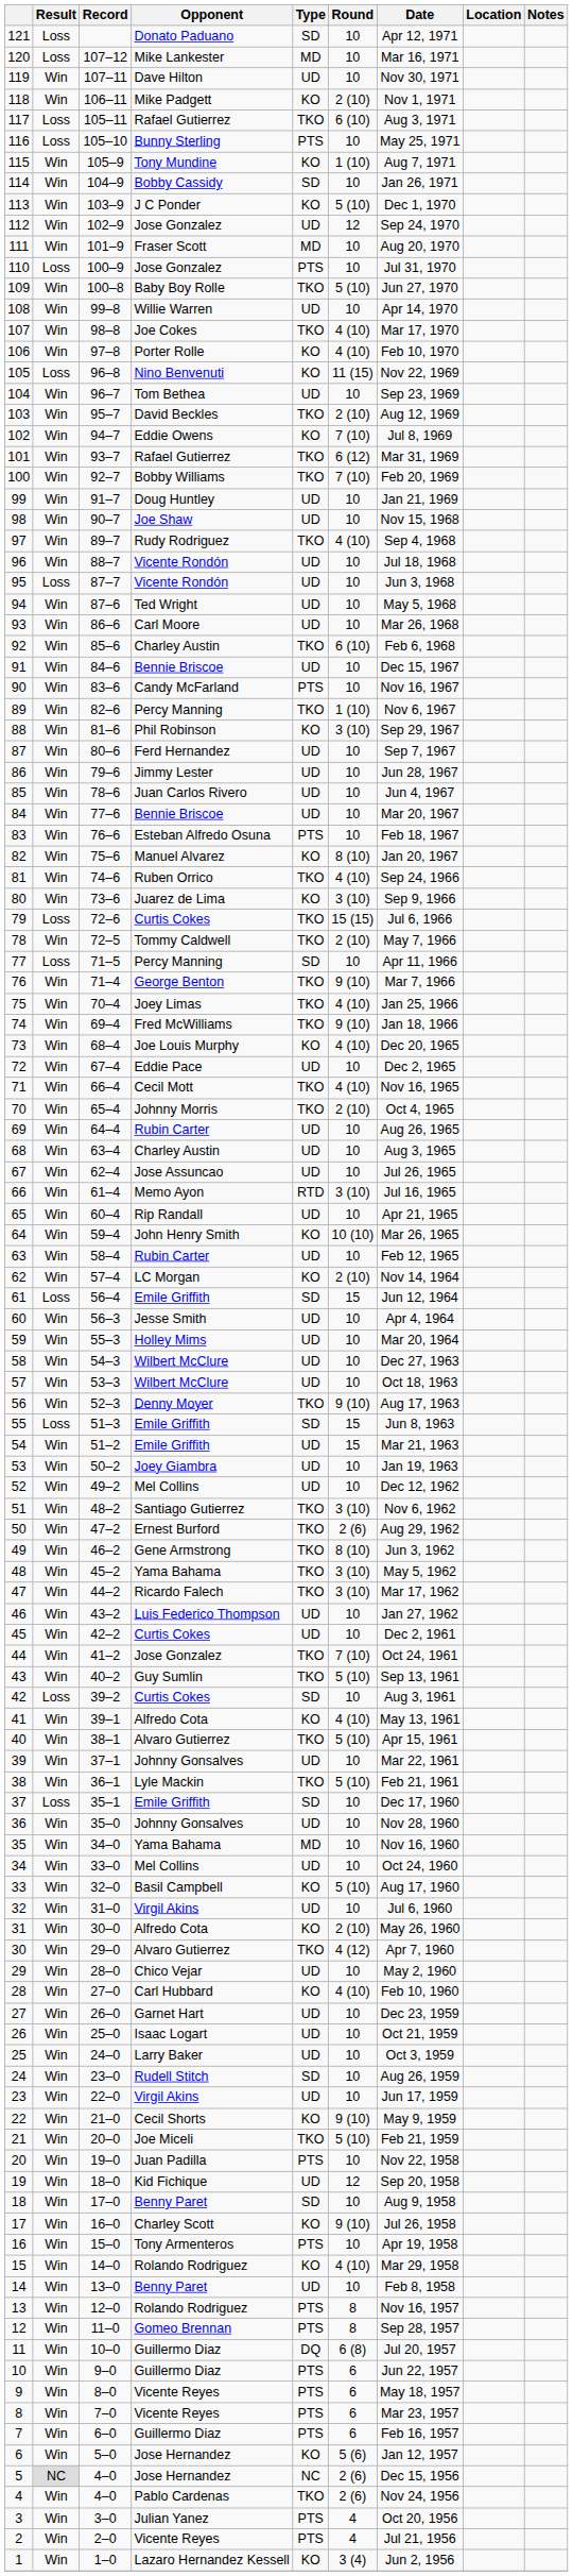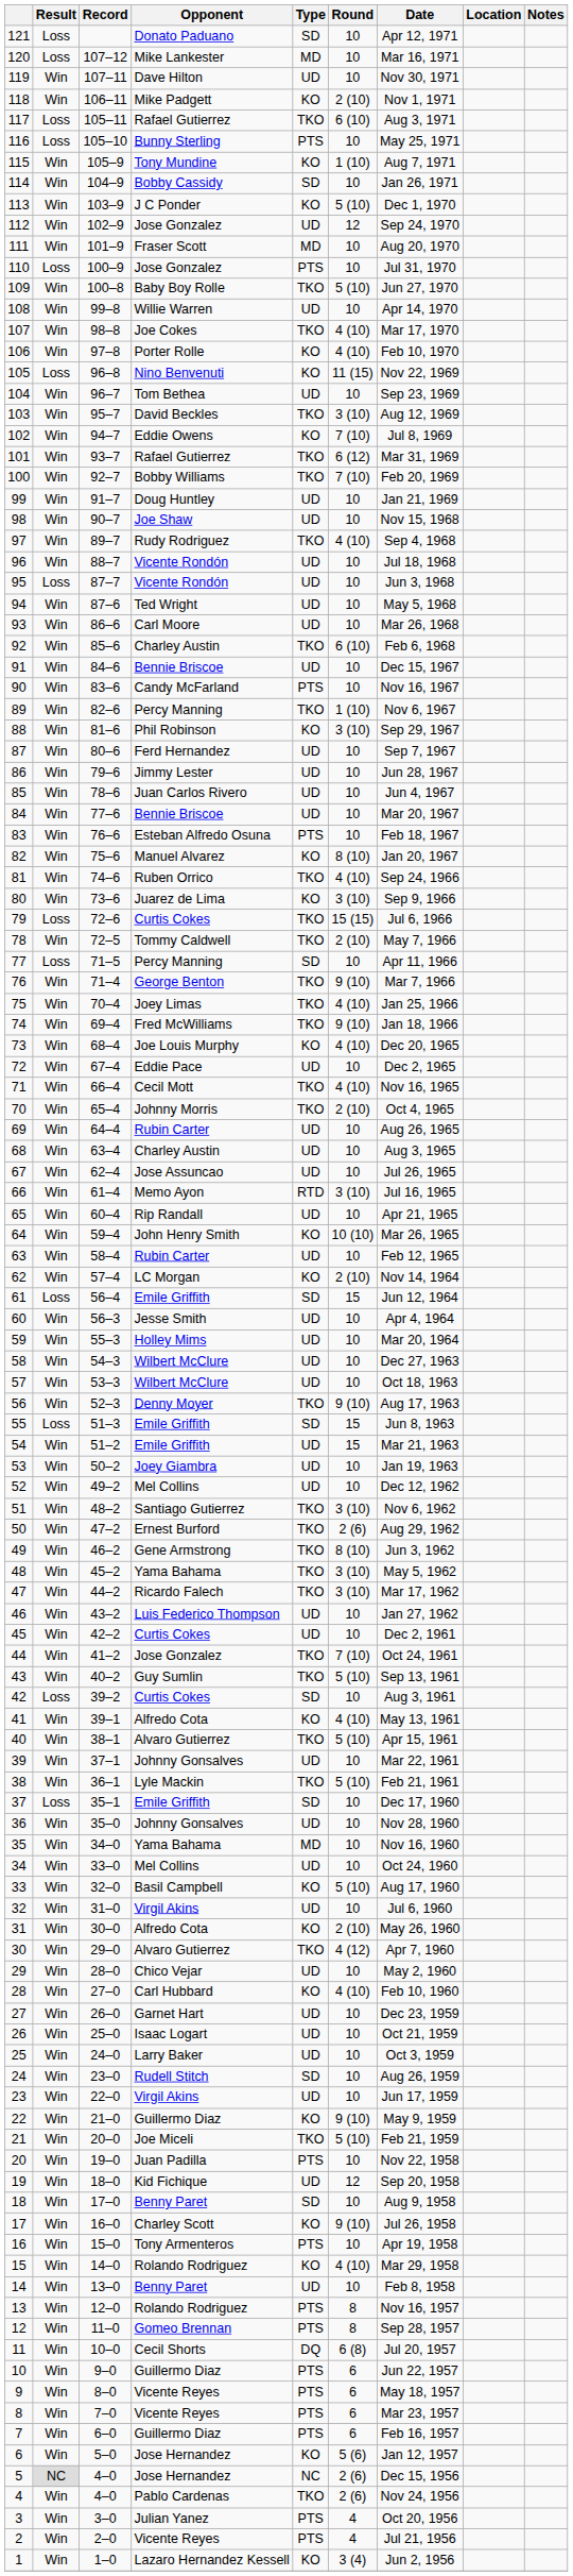103 | Round: 2 (10) -> 3 (10)
22 | Opponent: Cecil Shorts -> Guillermo Diaz
11 | Opponent: Guillermo Diaz -> Cecil Shorts
